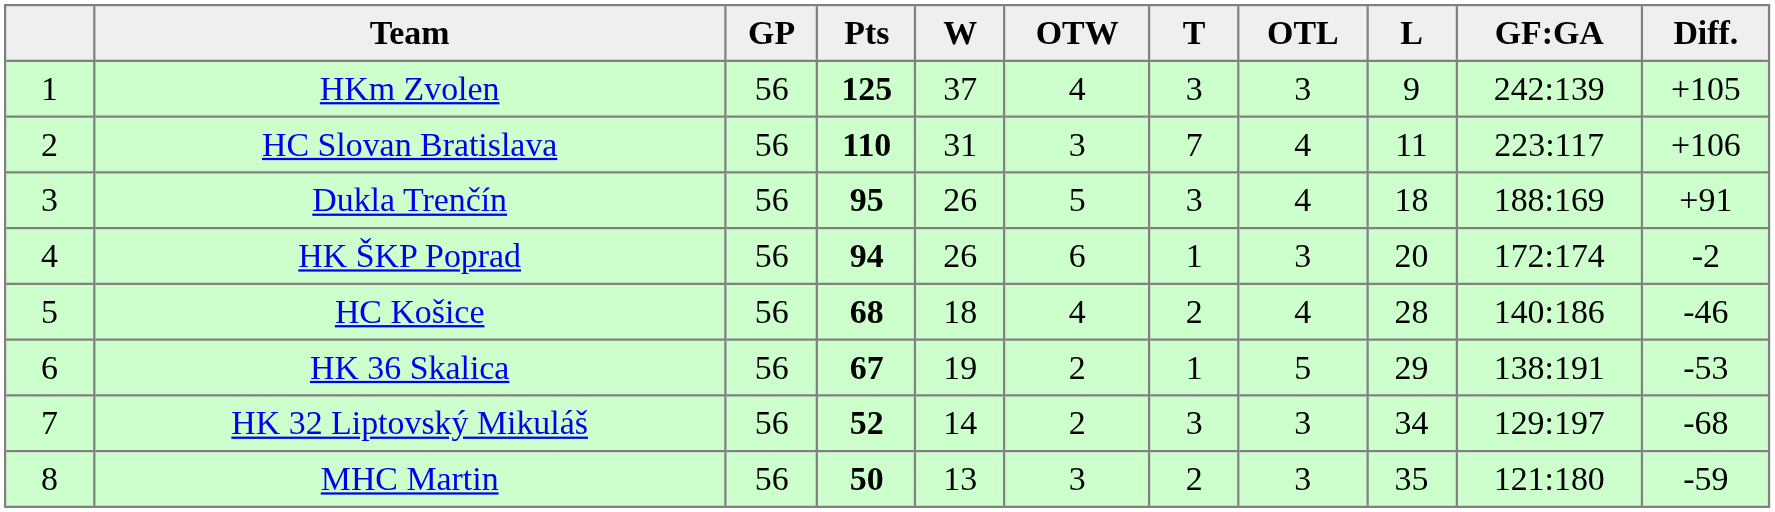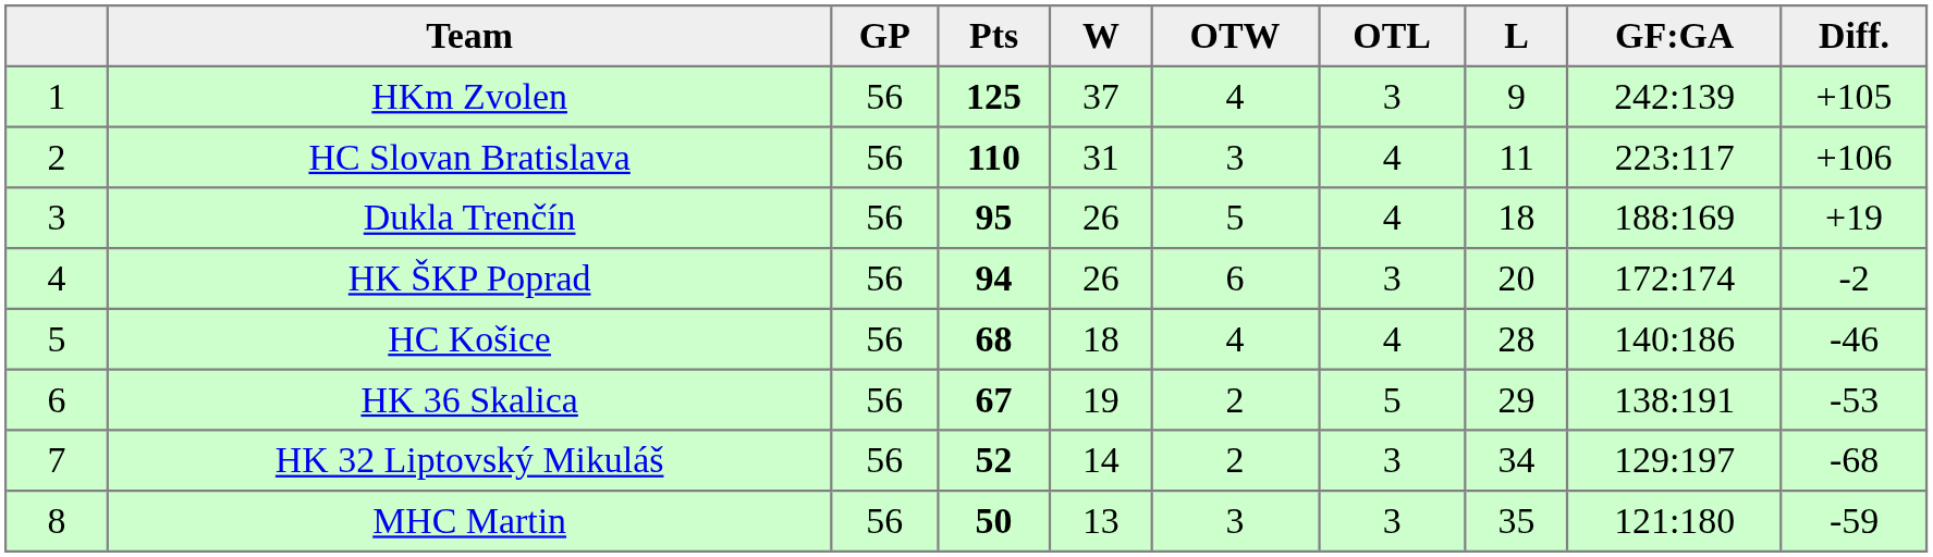- column: T | 3 | 7 | 3 | 1 | 2 | 1 | 3 | 2
Dukla Trenčín | Diff.: +91 -> +19
